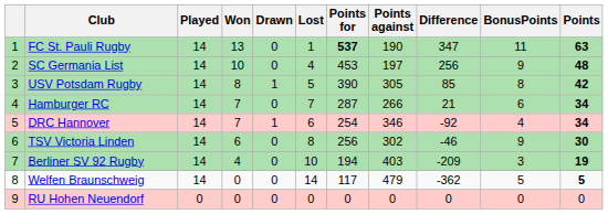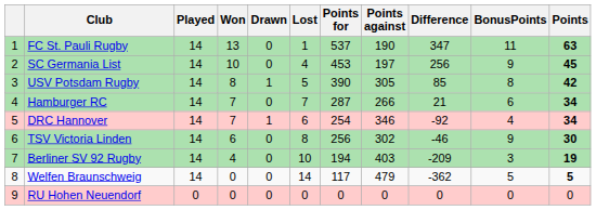FC St. Pauli Rugby | Points for: bold -> normal
SC Germania List | Points: 48 -> 45
